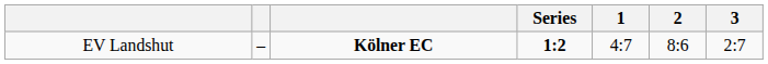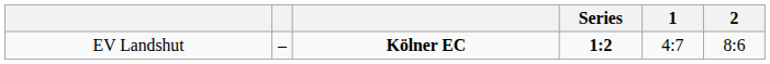- column: 3 | 2:7
